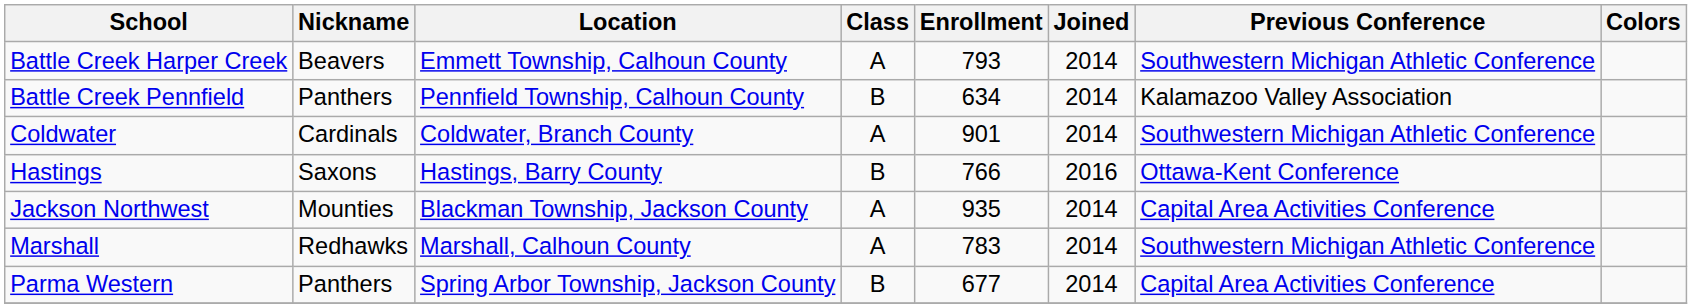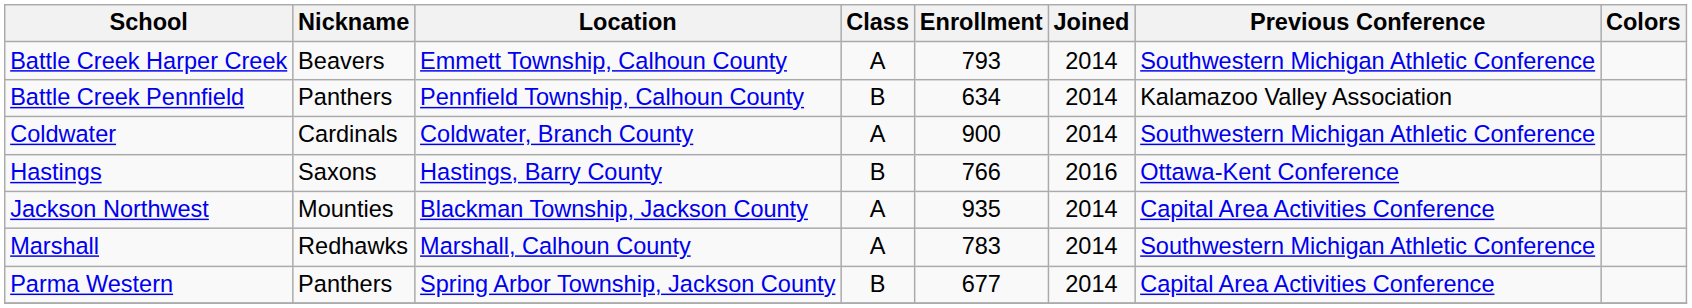Coldwater | Enrollment: 901 -> 900
